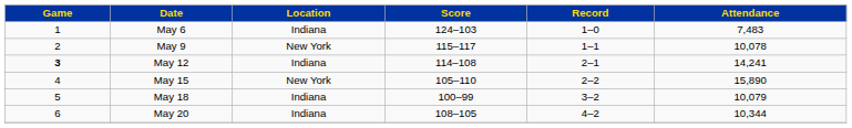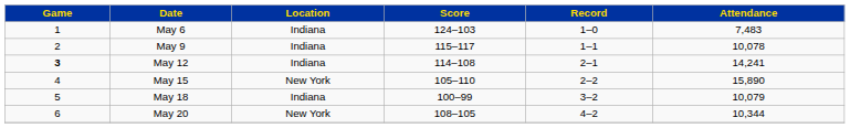May 9 | Location: New York -> Indiana
May 20 | Location: Indiana -> New York
